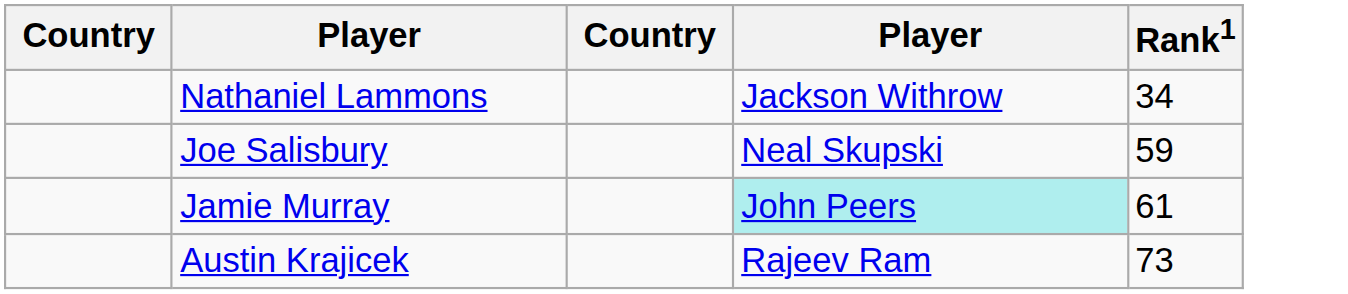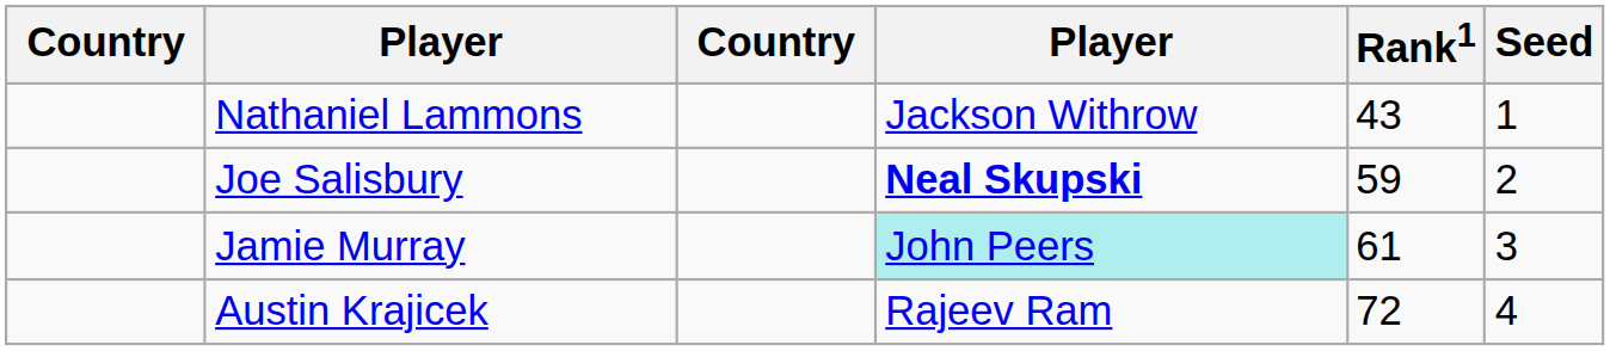+ column: Seed | 1 | 2 | 3 | 4
Nathaniel Lammons | Rank1: 34 -> 43
Joe Salisbury | column 4: normal -> bold
Austin Krajicek | Rank1: 73 -> 72
